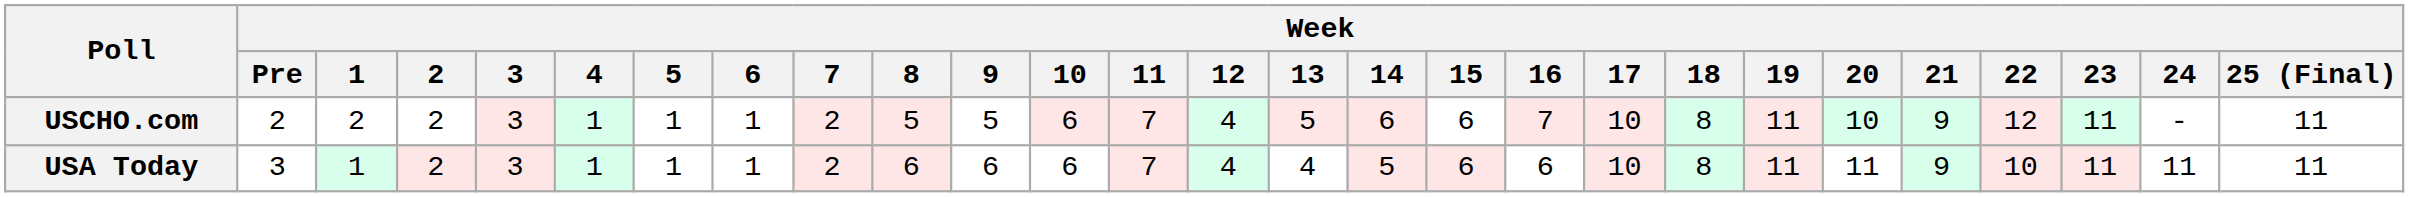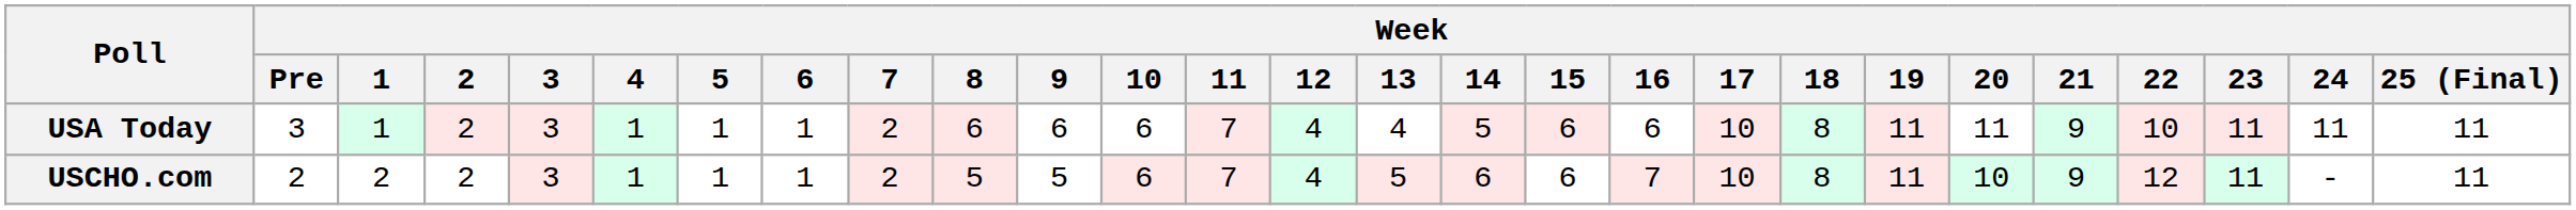rows swapped: USCHO.com <-> USA Today
